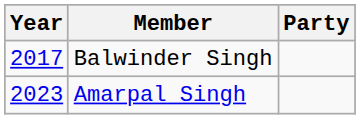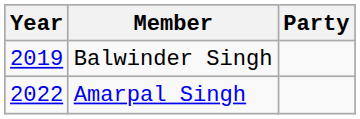Balwinder Singh | Year: 2017 -> 2019
Amarpal Singh | Year: 2023 -> 2022
